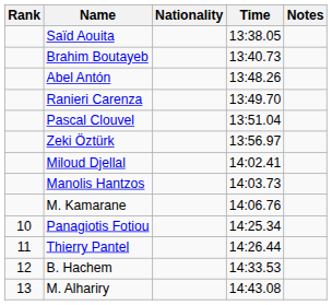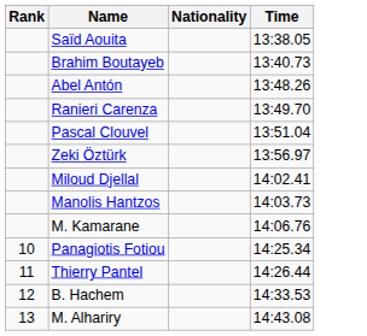- column: Notes
